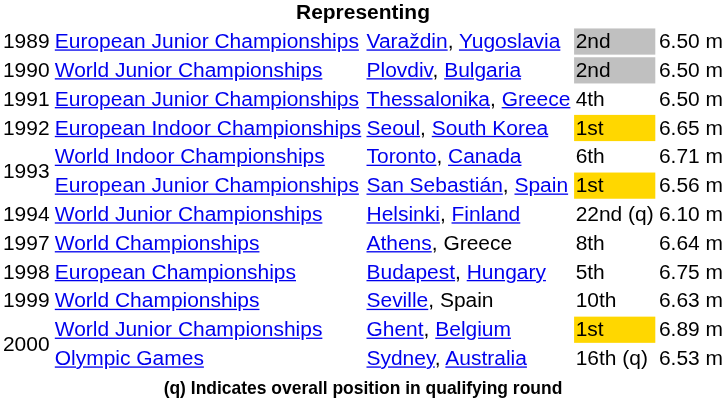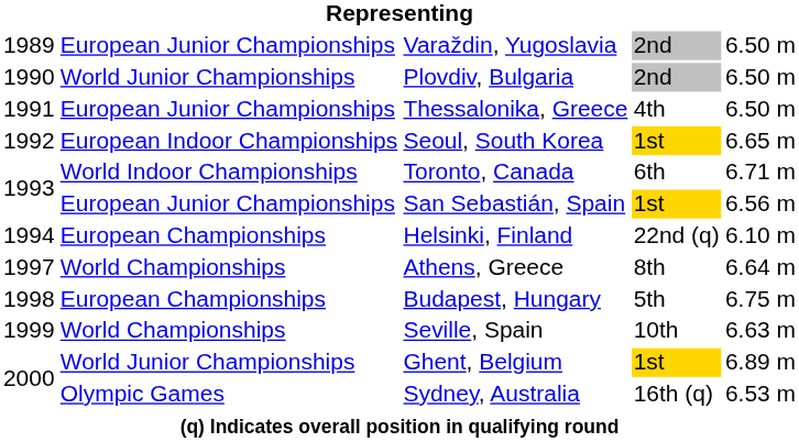Helsinki, Finland | column 2: World Junior Championships -> European Championships
